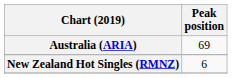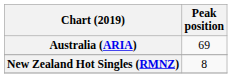New Zealand Hot Singles (RMNZ) | Peak position: 6 -> 8
